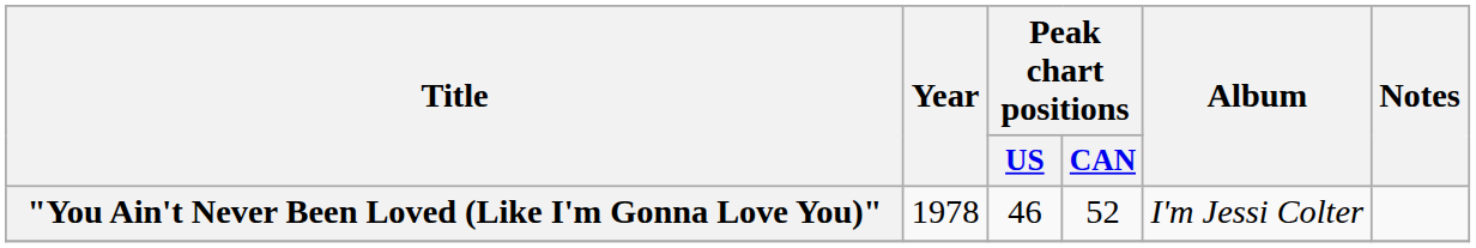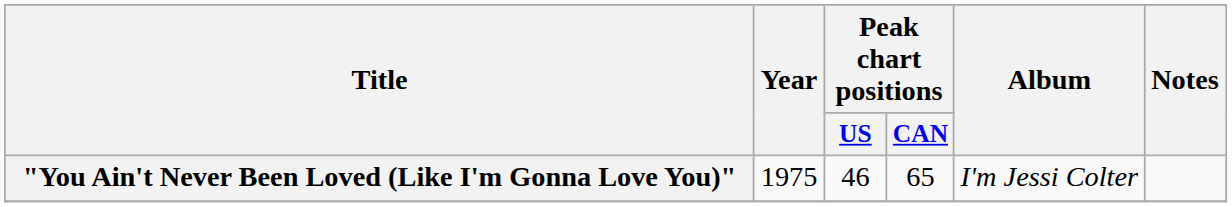"You Ain't Never Been Loved (Like I'm Gonna Love You)" | Year: 1978 -> 1975
"You Ain't Never Been Loved (Like I'm Gonna Love You)" | Peak chart positions / CAN: 52 -> 65
